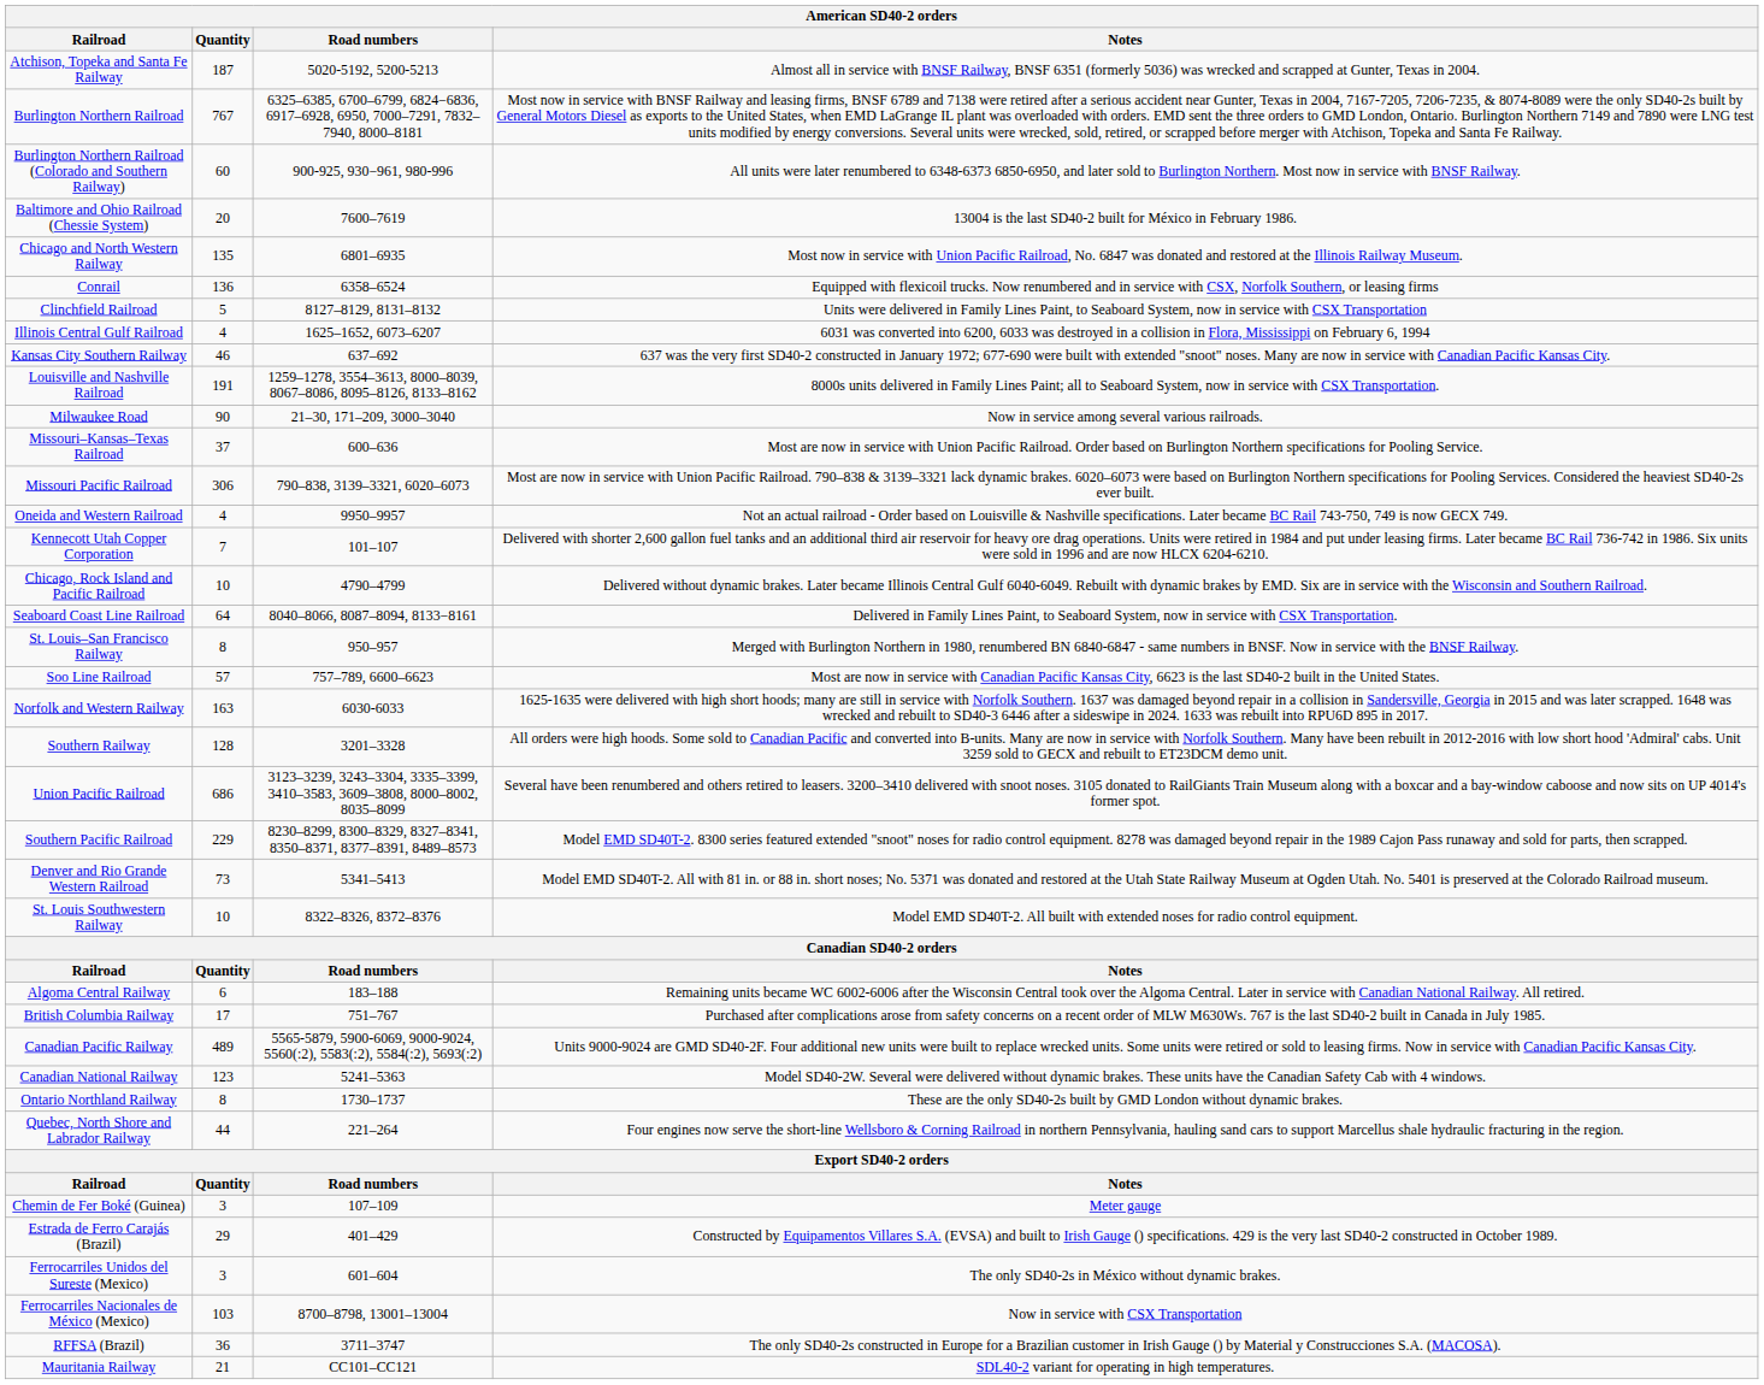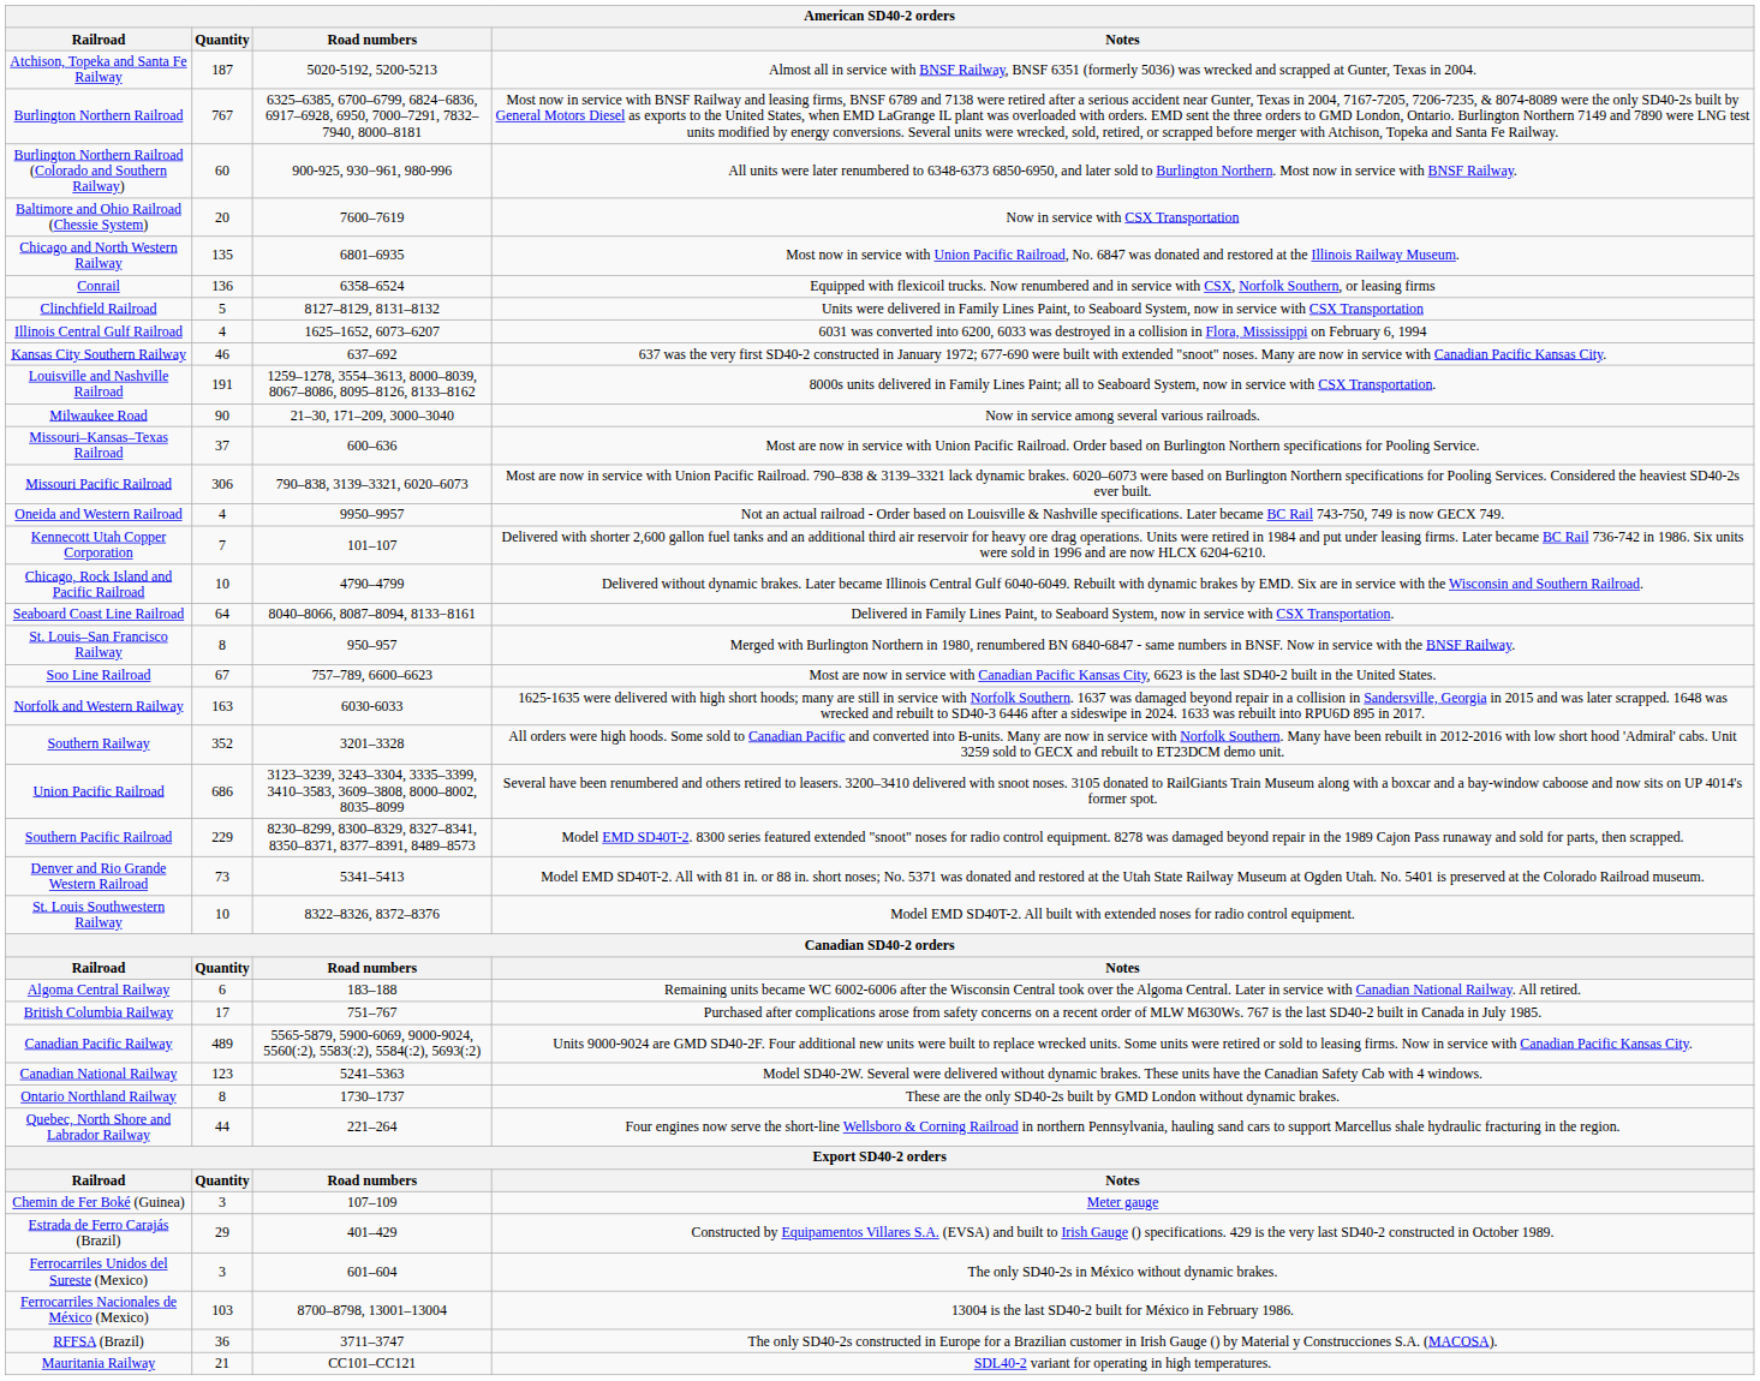Baltimore and Ohio Railroad (Chessie System) | American SD40-2 orders / Notes: 13004 is the last SD40-2 built for México in February 1986. -> Now in service with CSX Transportation
Soo Line Railroad | American SD40-2 orders / Quantity: 57 -> 67
Southern Railway | American SD40-2 orders / Quantity: 128 -> 352
Ferrocarriles Nacionales de México (Mexico) | American SD40-2 orders / Notes: Now in service with CSX Transportation -> 13004 is the last SD40-2 built for México in February 1986.
